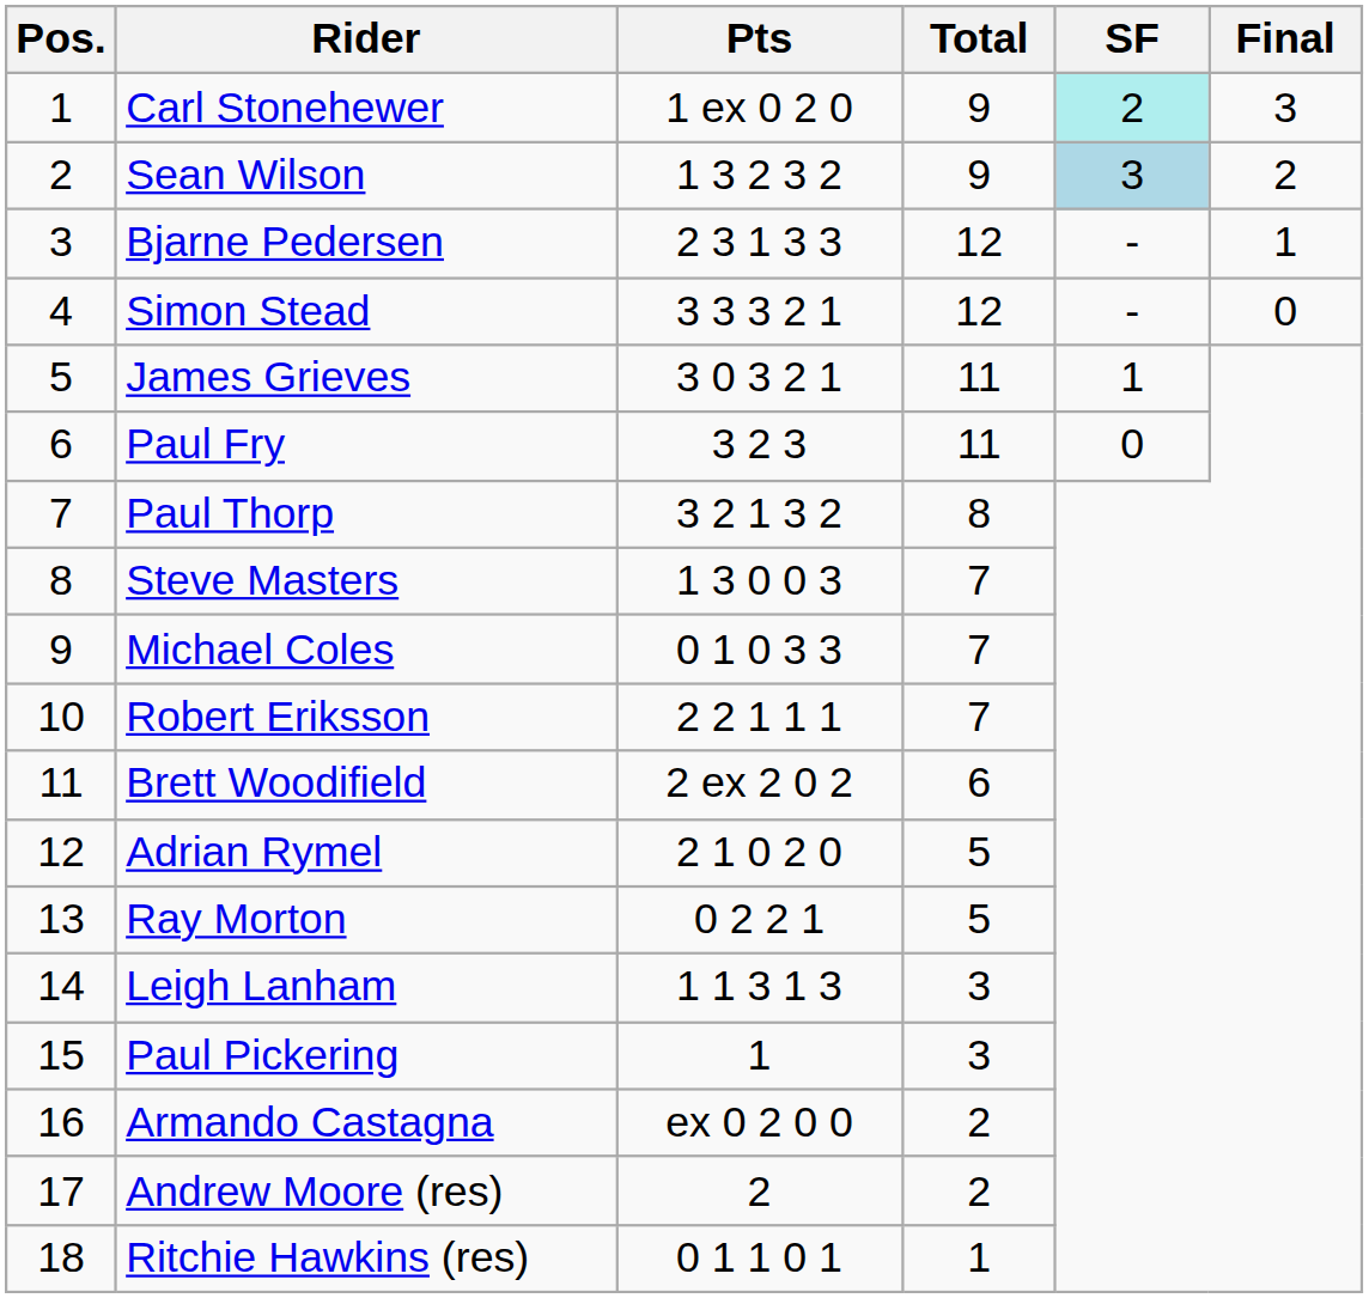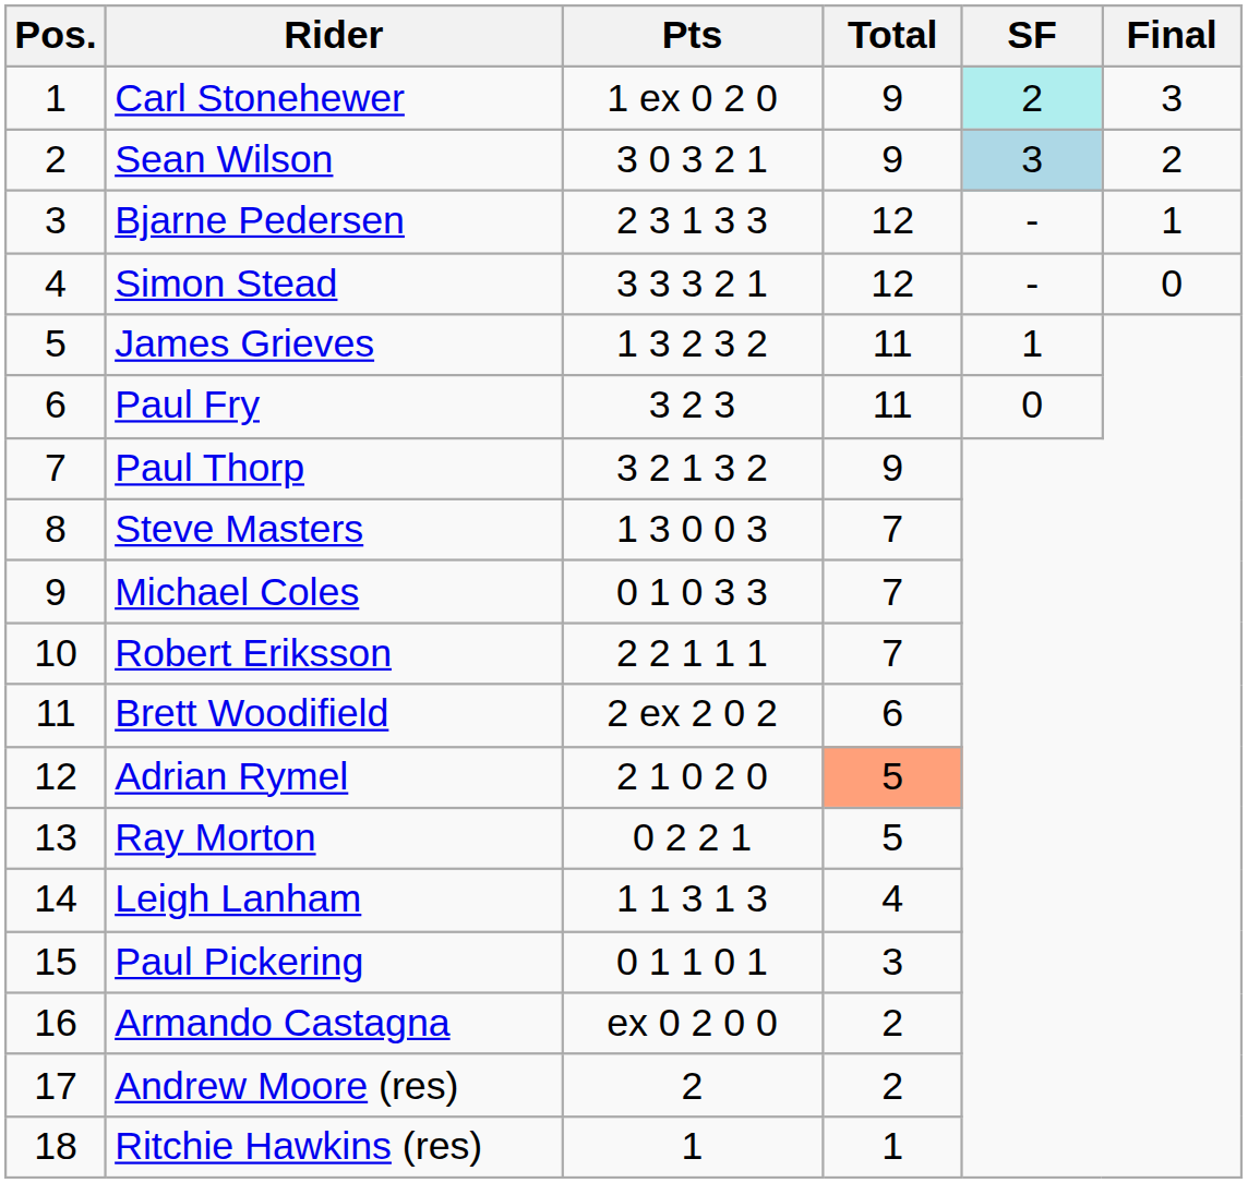Sean Wilson | Pts: 1 3 2 3 2 -> 3 0 3 2 1
James Grieves | Pts: 3 0 3 2 1 -> 1 3 2 3 2
Paul Thorp | Total: 8 -> 9
Adrian Rymel | Total: no background -> lightsalmon background
Leigh Lanham | Total: 3 -> 4
Paul Pickering | Pts: 1 -> 0 1 1 0 1
Ritchie Hawkins (res) | Pts: 0 1 1 0 1 -> 1
